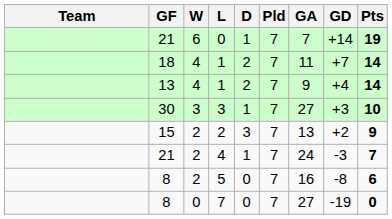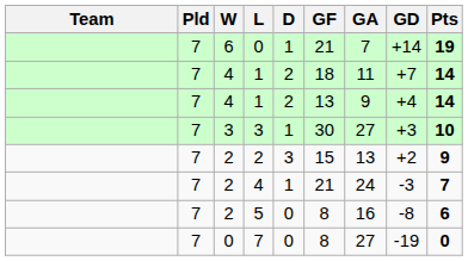columns swapped: Pld <-> GF
